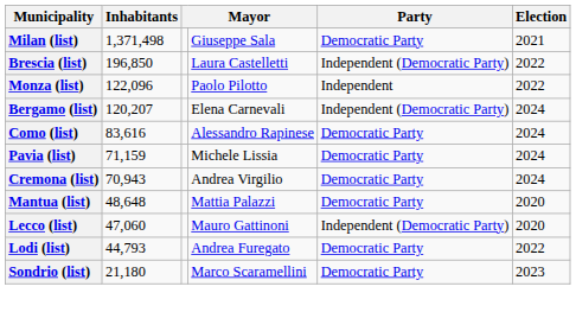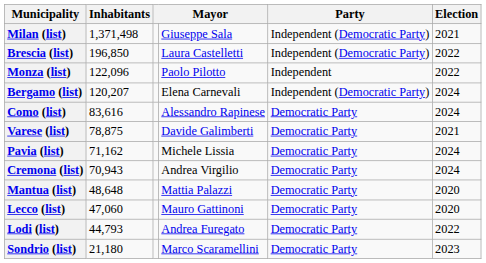Milan (list) | Party: Democratic Party -> Independent (Democratic Party)
+ row: Varese (list) | 78,875 | Davide Galimberti | Democratic Party | 2021
Pavia (list) | Inhabitants: 71,159 -> 71,162
Lecco (list) | Party: Independent (Democratic Party) -> Democratic Party
